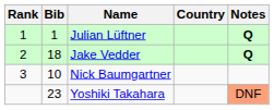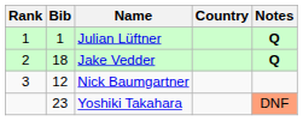Nick Baumgartner | Bib: 10 -> 12
